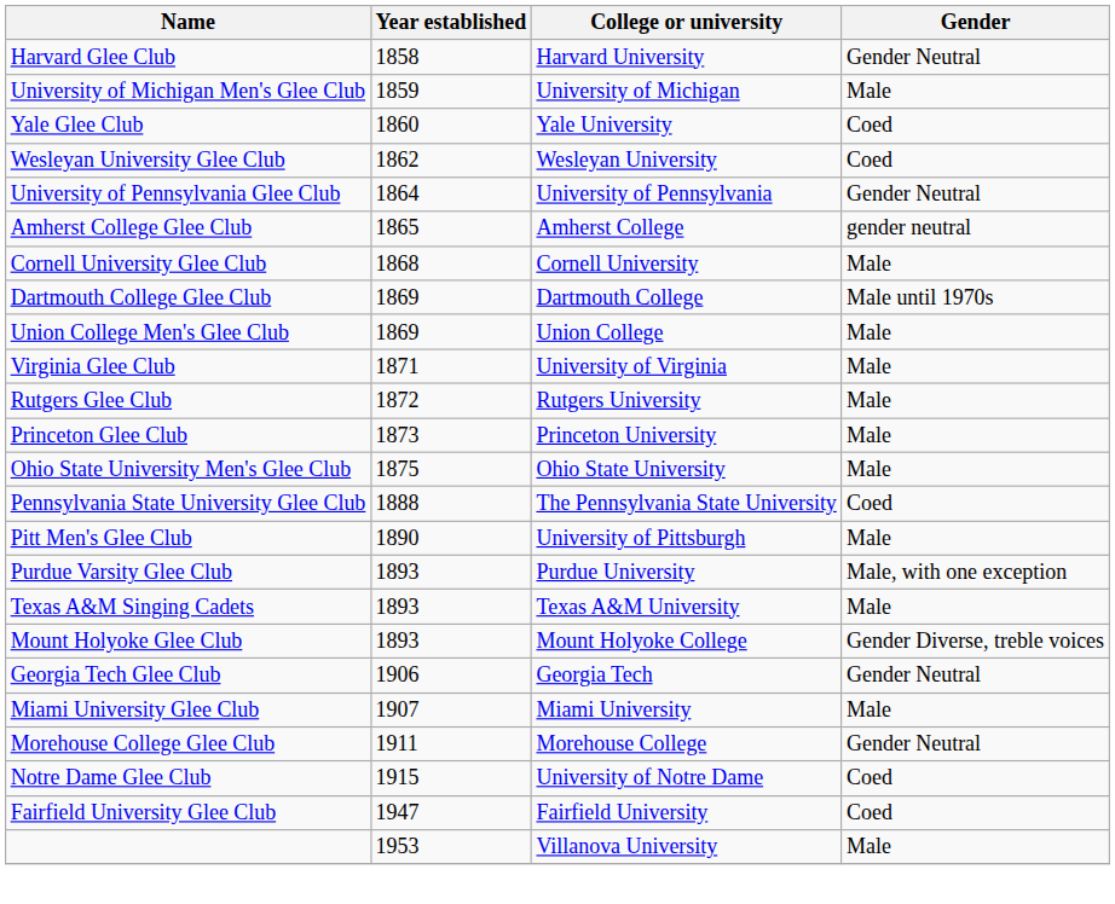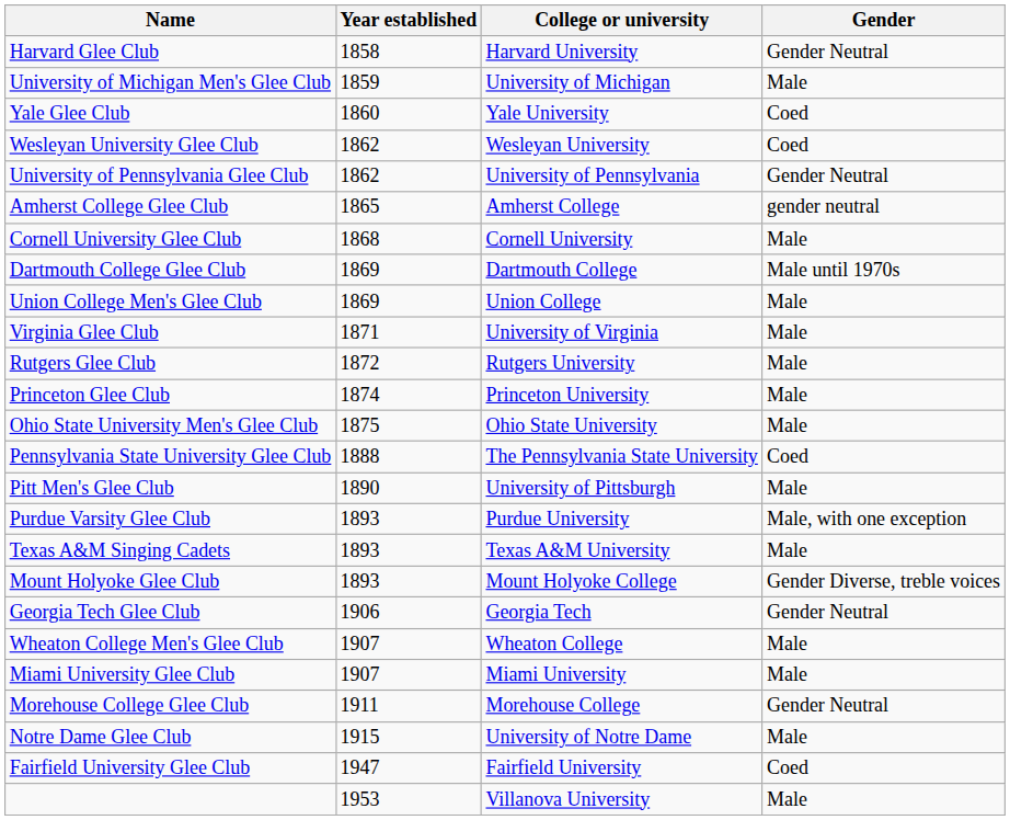University of Pennsylvania Glee Club | Year established: 1864 -> 1862
Princeton Glee Club | Year established: 1873 -> 1874
+ row: Wheaton College Men's Glee Club | 1907 | Wheaton College | Male
Notre Dame Glee Club | Gender: Coed -> Male
